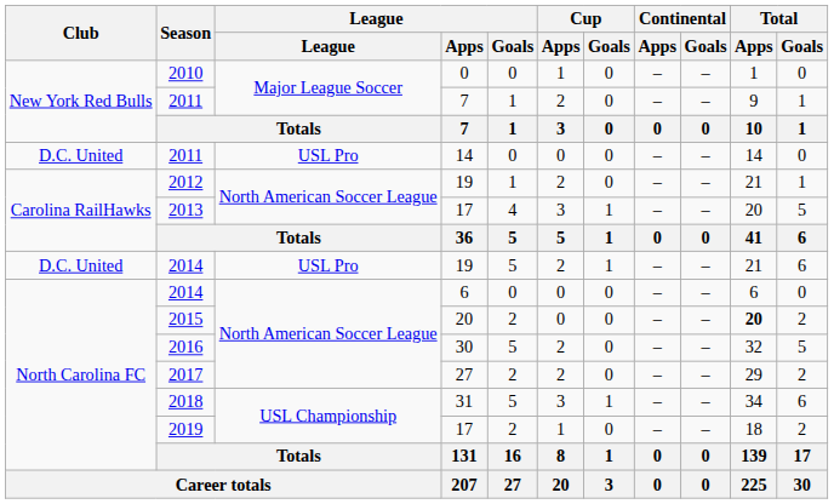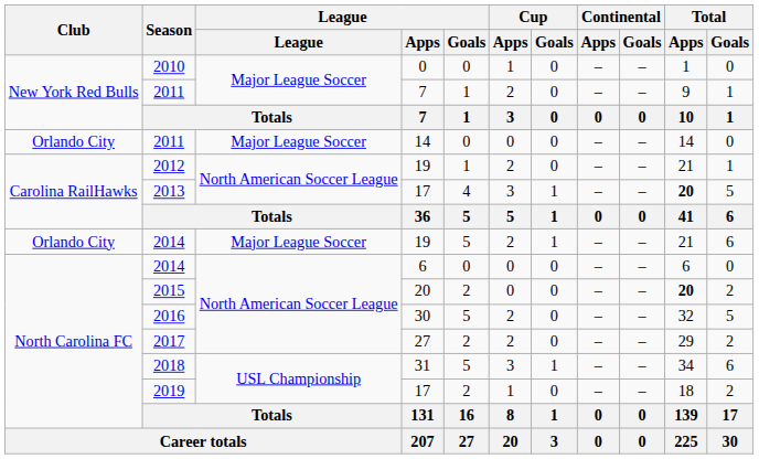2011 / 14 | Club: D.C. United -> Orlando City
2011 / 14 | League: USL Pro -> Major League Soccer
2013 | Total / Apps: normal -> bold
2014 / 19 | Club: D.C. United -> Orlando City
2014 / 19 | League: USL Pro -> Major League Soccer
